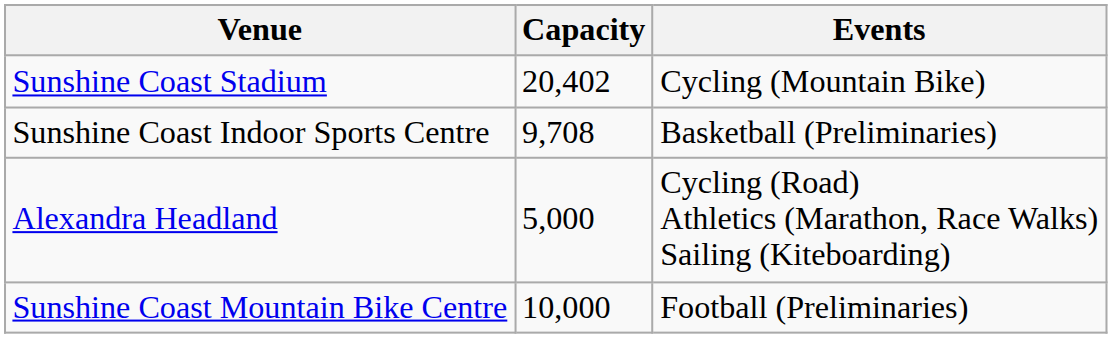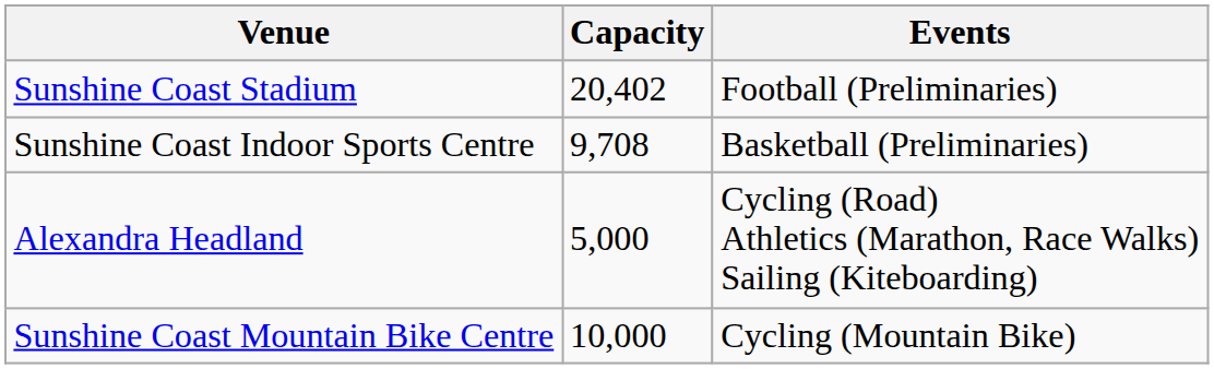Sunshine Coast Stadium | Events: Cycling (Mountain Bike) -> Football (Preliminaries)
Sunshine Coast Mountain Bike Centre | Events: Football (Preliminaries) -> Cycling (Mountain Bike)
